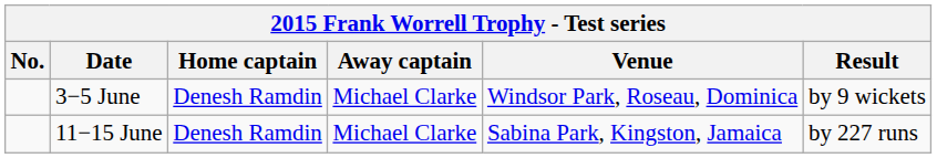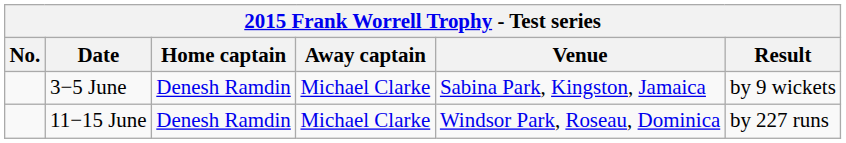3−5 June | Venue: Windsor Park, Roseau, Dominica -> Sabina Park, Kingston, Jamaica
11−15 June | Venue: Sabina Park, Kingston, Jamaica -> Windsor Park, Roseau, Dominica
